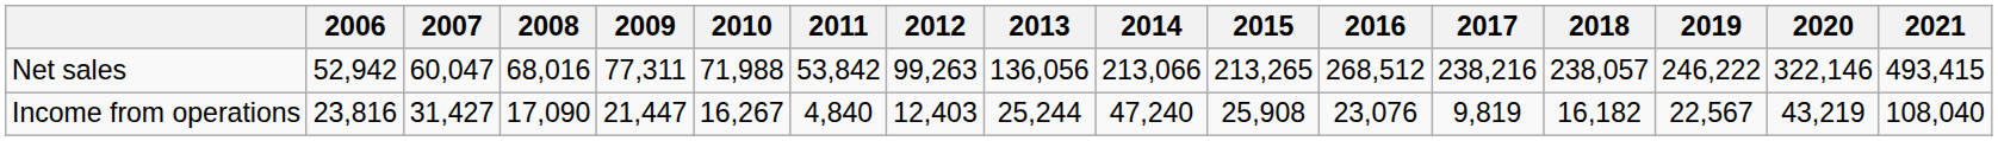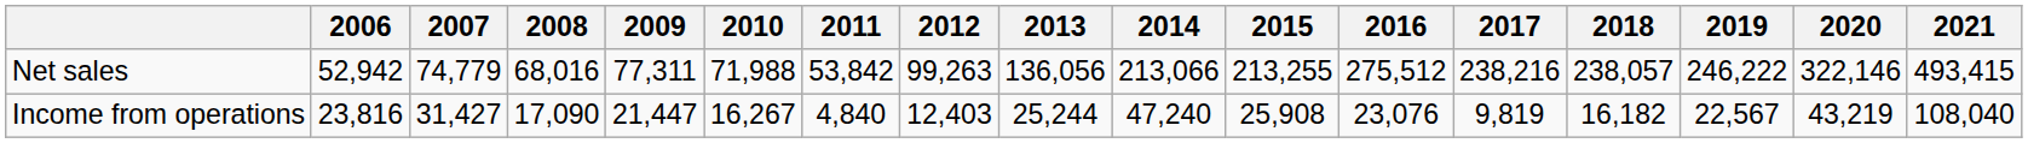Net sales | 2007: 60,047 -> 74,779
Net sales | 2015: 213,265 -> 213,255
Net sales | 2016: 268,512 -> 275,512
